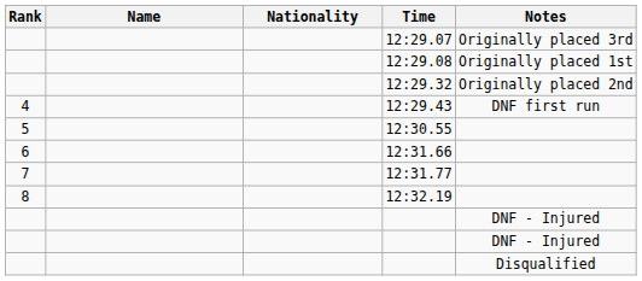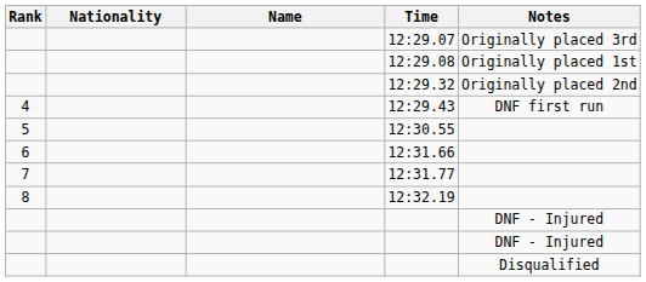columns swapped: Name <-> Nationality
